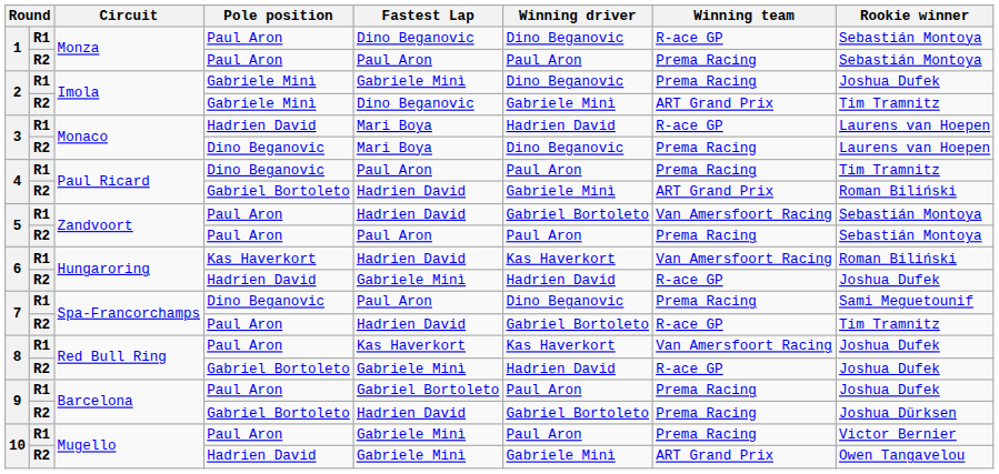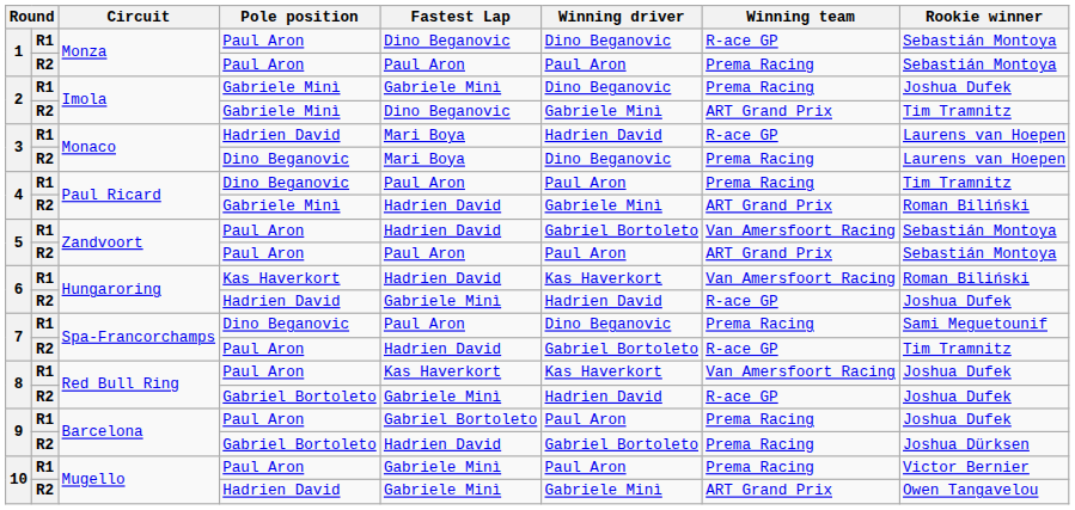4 / R2 | Pole position: Gabriel Bortoleto -> Gabriele Minì
5 / R2 | Winning team: Prema Racing -> ART Grand Prix
